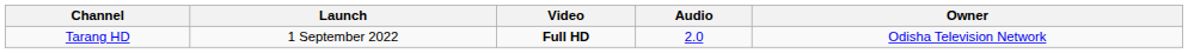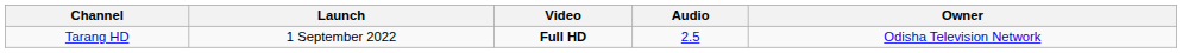Tarang HD | Audio: 2.0 -> 2.5
